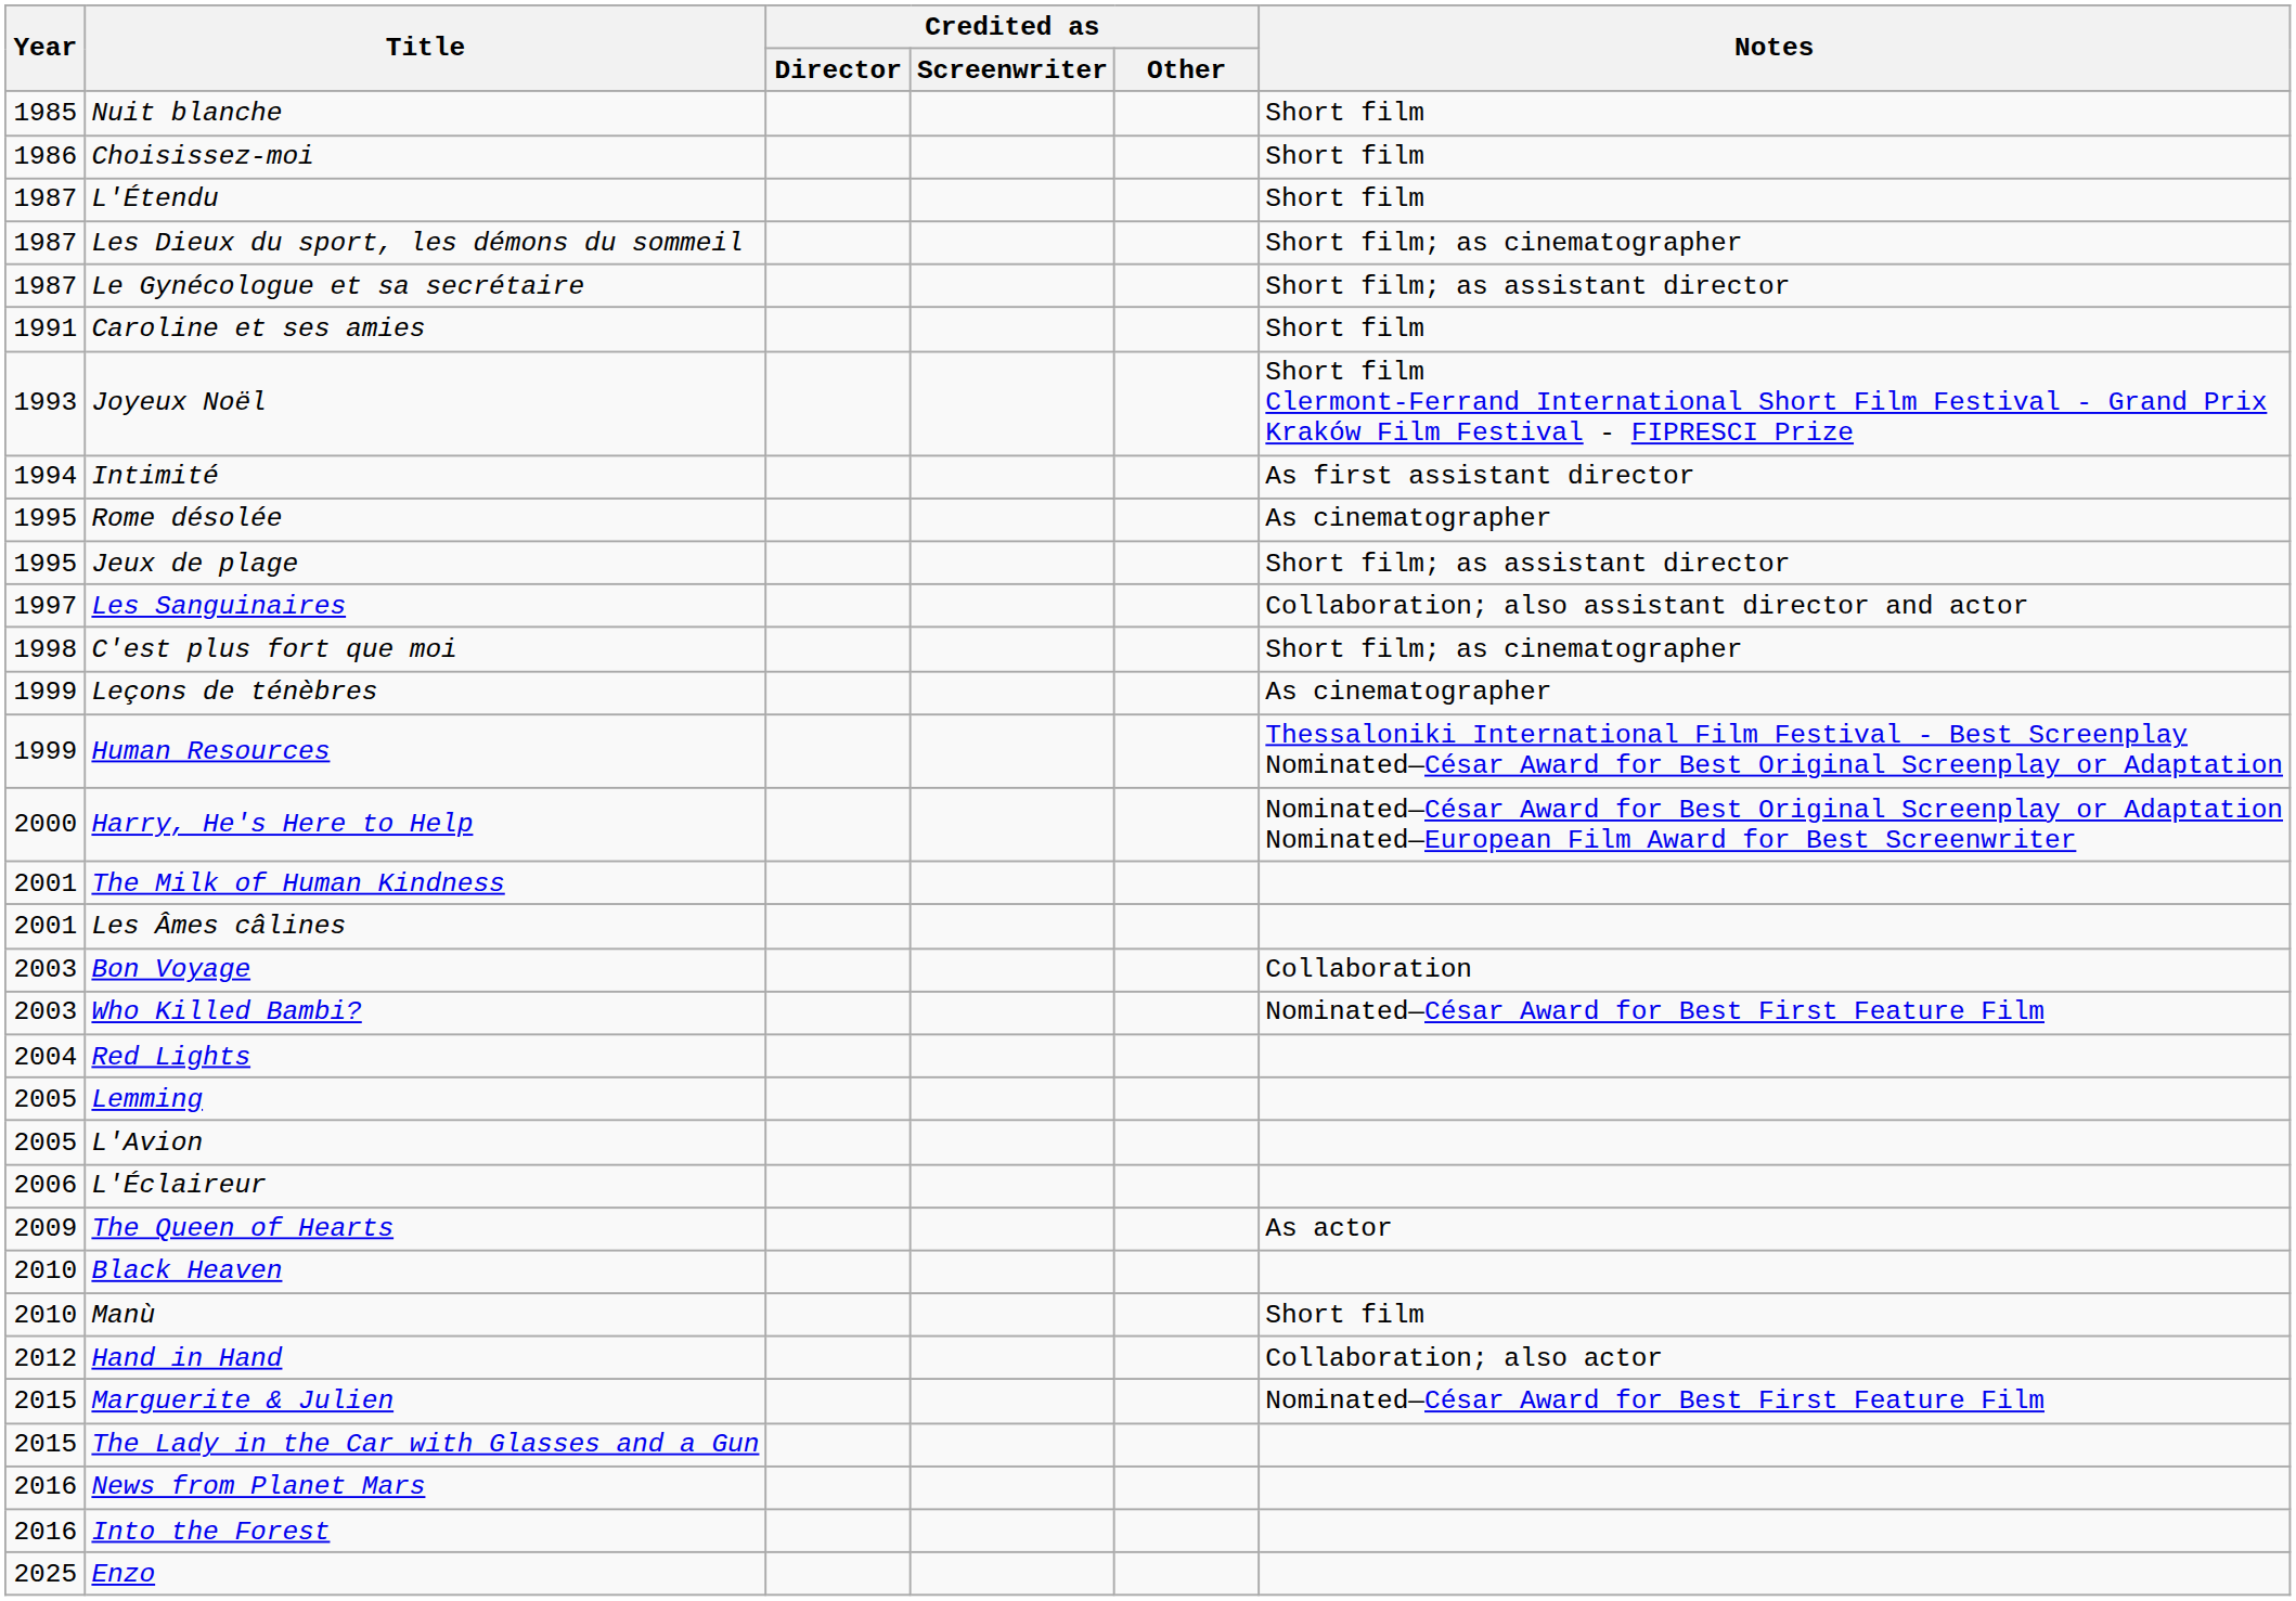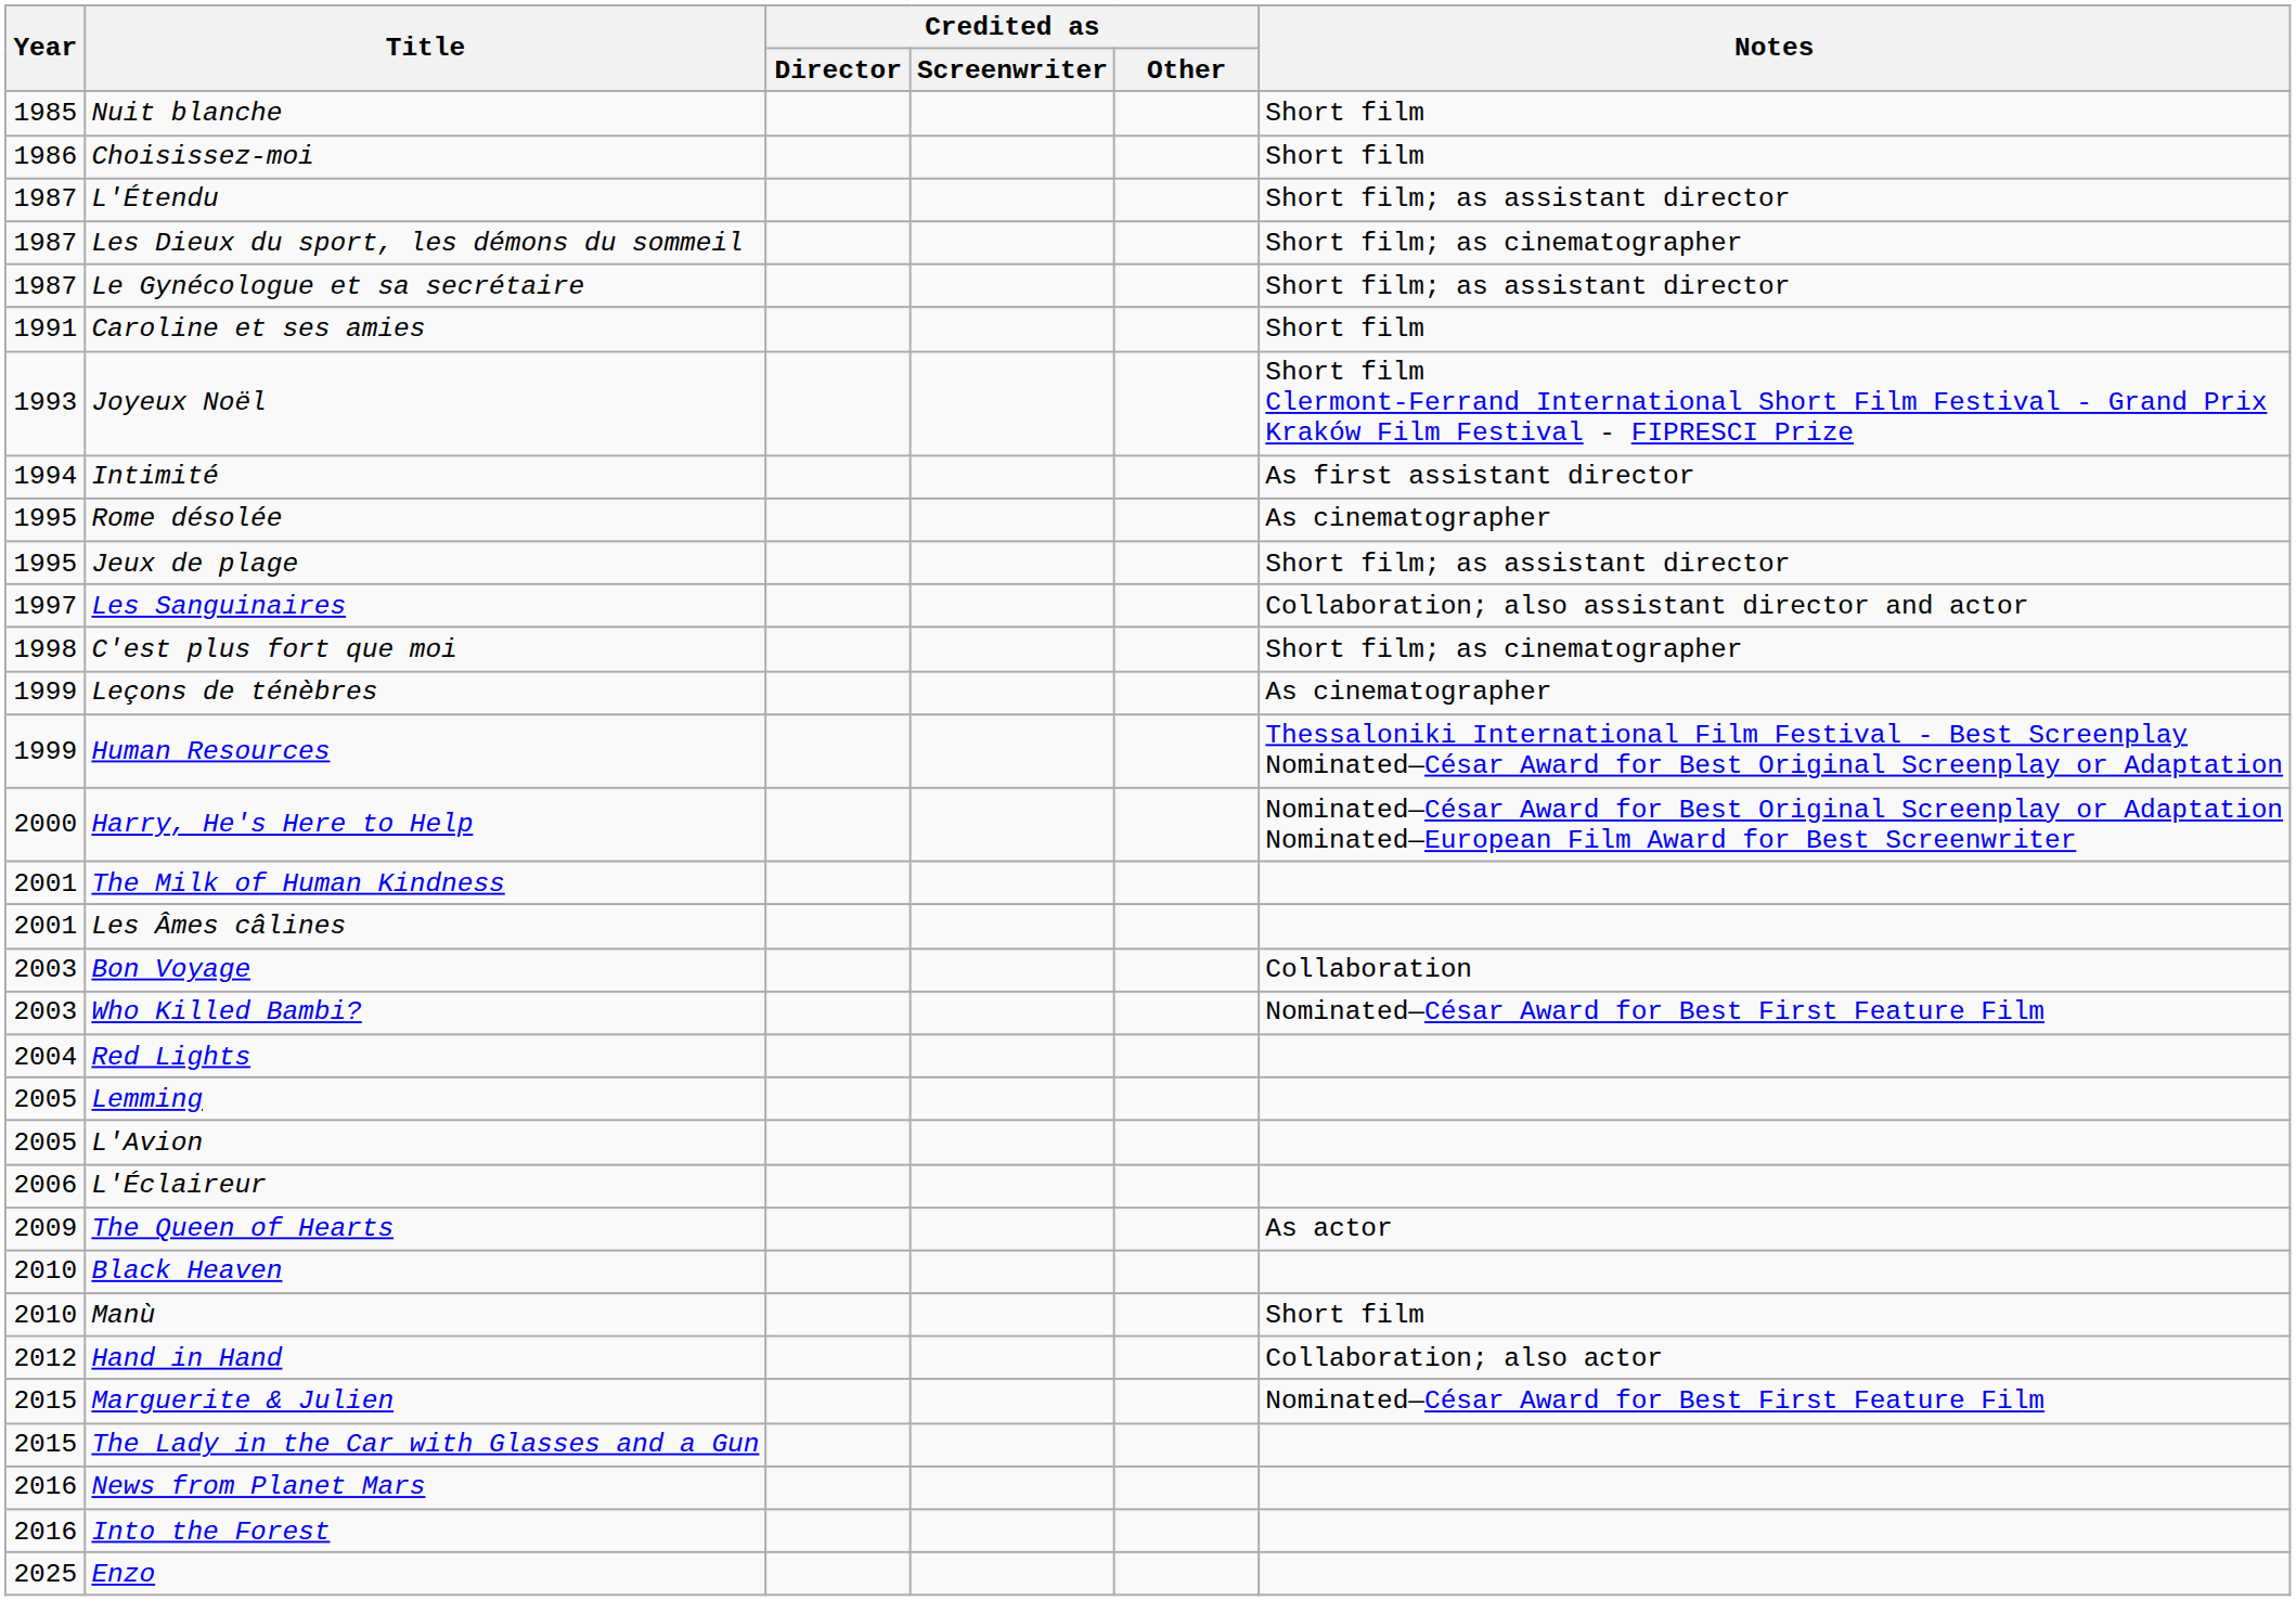L'Étendu | Notes: Short film -> Short film; as assistant director
